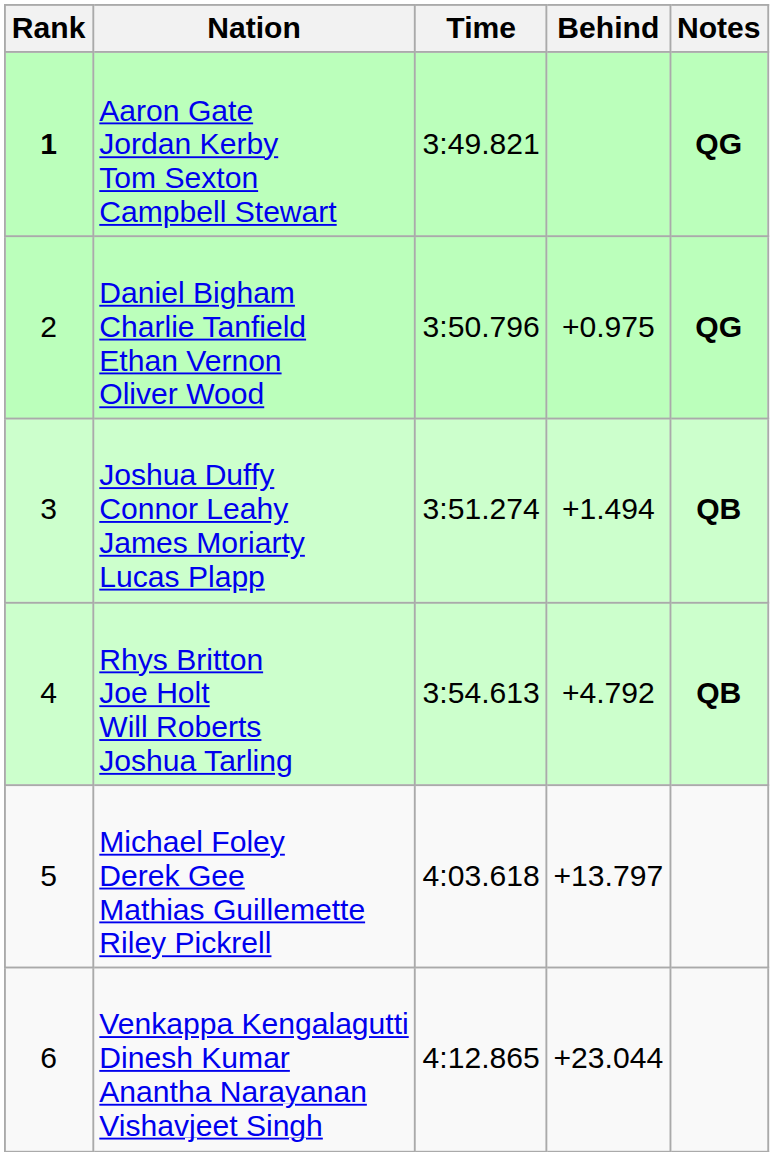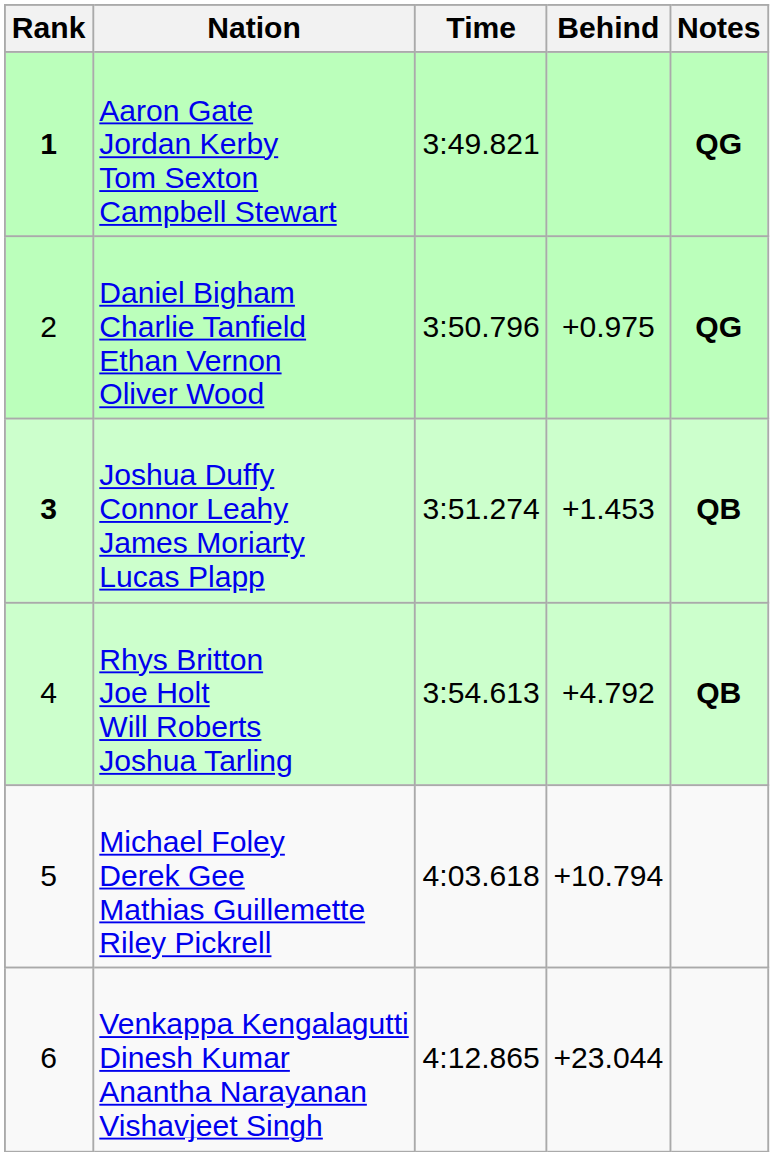Joshua Duffy Connor Leahy James Moriarty Lucas Plapp | Rank: normal -> bold
Joshua Duffy Connor Leahy James Moriarty Lucas Plapp | Behind: +1.494 -> +1.453
Michael Foley Derek Gee Mathias Guillemette Riley Pickrell | Behind: +13.797 -> +10.794
